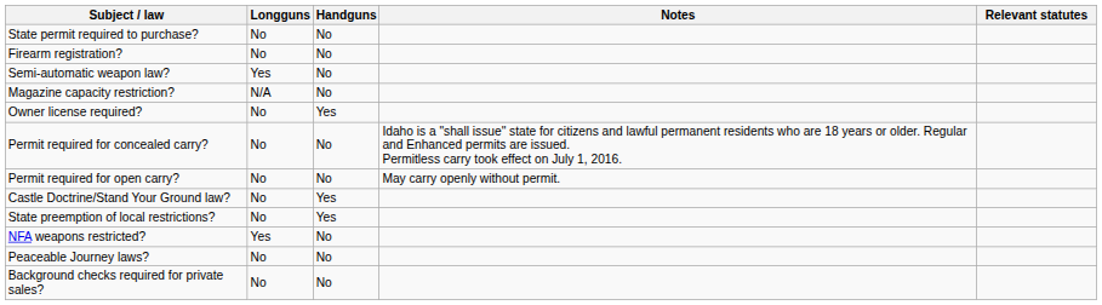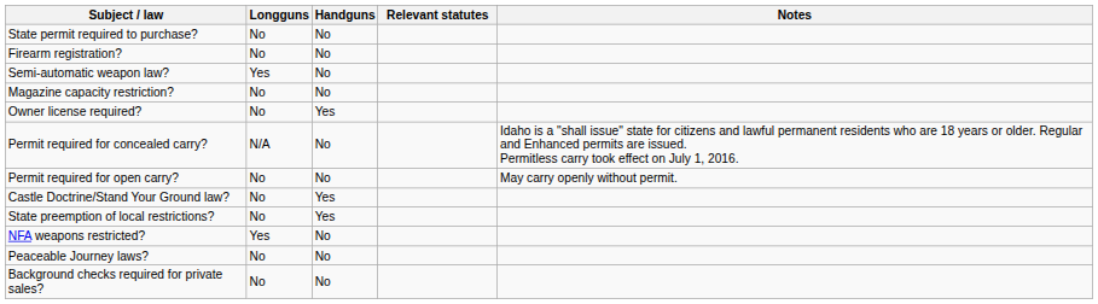columns swapped: Relevant statutes <-> Notes
Magazine capacity restriction? | Longguns: N/A -> No
Permit required for concealed carry? | Longguns: No -> N/A
